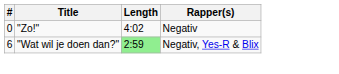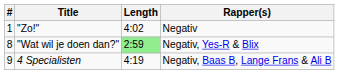"Zo!" | #: 0 -> 1
"Wat wil je doen dan?" | #: 6 -> 8
+ row: 9 | 4 Specialisten | 4:19 | Negativ, Baas B, Lange Frans & Ali B
